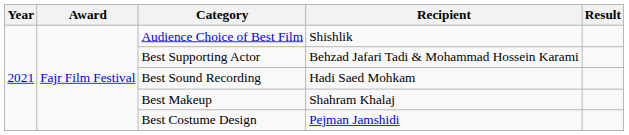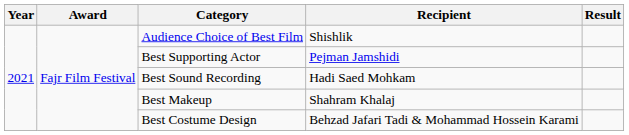Best Supporting Actor | Recipient: Behzad Jafari Tadi & Mohammad Hossein Karami -> Pejman Jamshidi
Best Costume Design | Recipient: Pejman Jamshidi -> Behzad Jafari Tadi & Mohammad Hossein Karami
